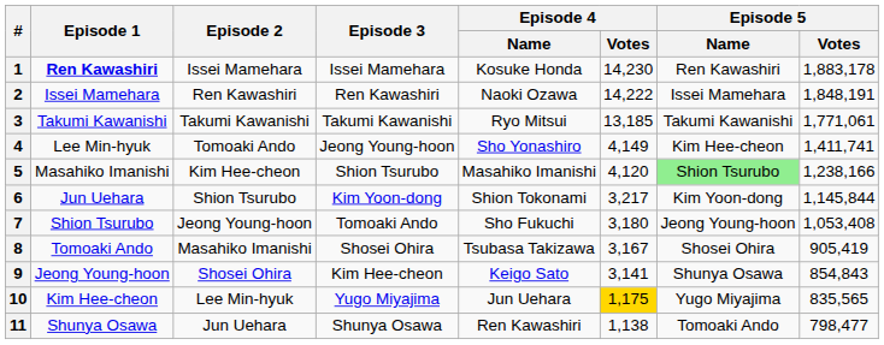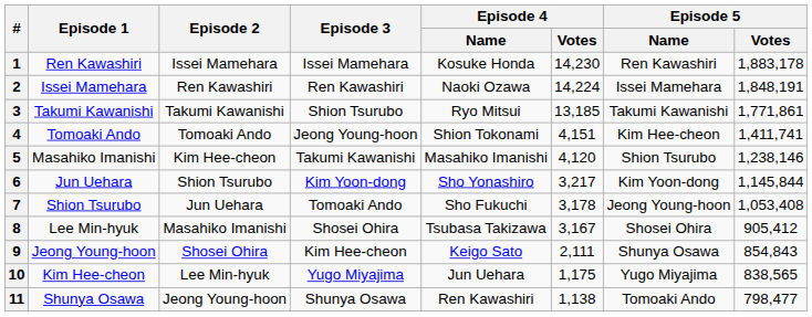1 | Episode 1: bold -> normal
2 | Episode 4 / Votes: 14,222 -> 14,224
3 | Episode 3: Takumi Kawanishi -> Shion Tsurubo
3 | Episode 5 / Votes: 1,771,061 -> 1,771,861
4 | Episode 1: Lee Min-hyuk -> Tomoaki Ando
4 | Episode 4 / Name: Sho Yonashiro -> Shion Tokonami
4 | Episode 4 / Votes: 4,149 -> 4,151
5 | Episode 3: Shion Tsurubo -> Takumi Kawanishi
5 | Episode 5 / Name: lightgreen background -> no background
5 | Episode 5 / Votes: 1,238,166 -> 1,238,146
6 | Episode 4 / Name: Shion Tokonami -> Sho Yonashiro
7 | Episode 2: Jeong Young-hoon -> Jun Uehara
7 | Episode 4 / Votes: 3,180 -> 3,178
8 | Episode 1: Tomoaki Ando -> Lee Min-hyuk
8 | Episode 5 / Votes: 905,419 -> 905,412
9 | Episode 4 / Votes: 3,141 -> 2,111
10 | Episode 4 / Votes: gold background -> no background
10 | Episode 5 / Votes: 835,565 -> 838,565
11 | Episode 2: Jun Uehara -> Jeong Young-hoon
